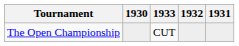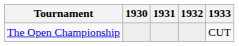columns swapped: 1931 <-> 1933
